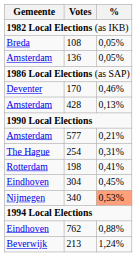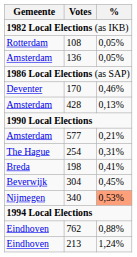108 | Gemeente: Breda -> Rotterdam
198 | Gemeente: Rotterdam -> Breda
304 | Gemeente: Eindhoven -> Beverwijk
213 | Gemeente: Beverwijk -> Eindhoven
